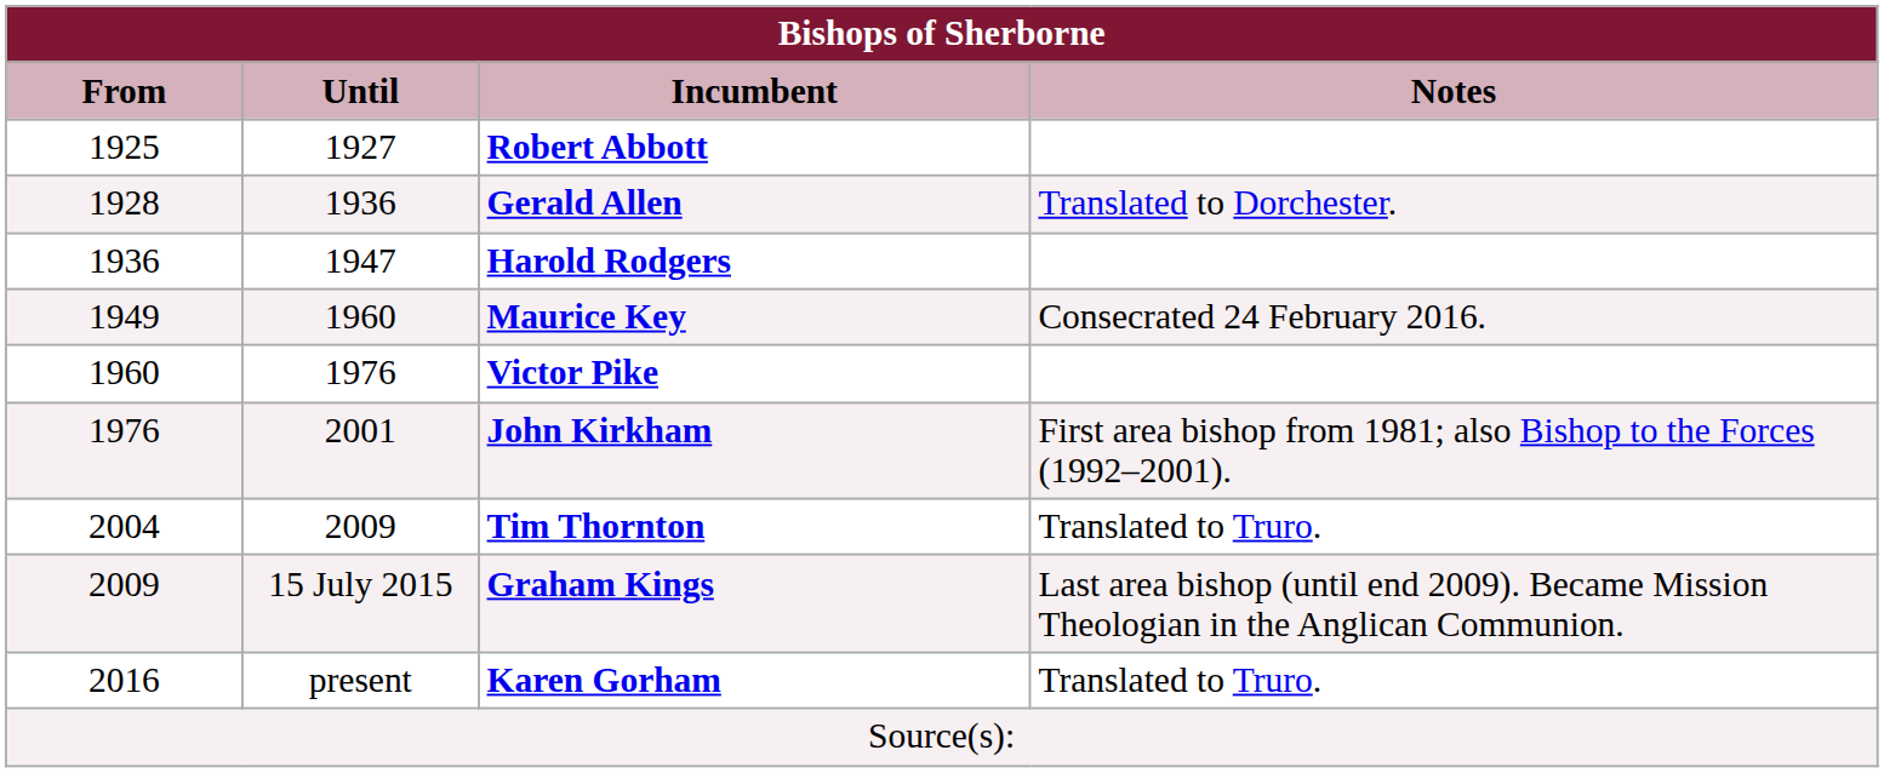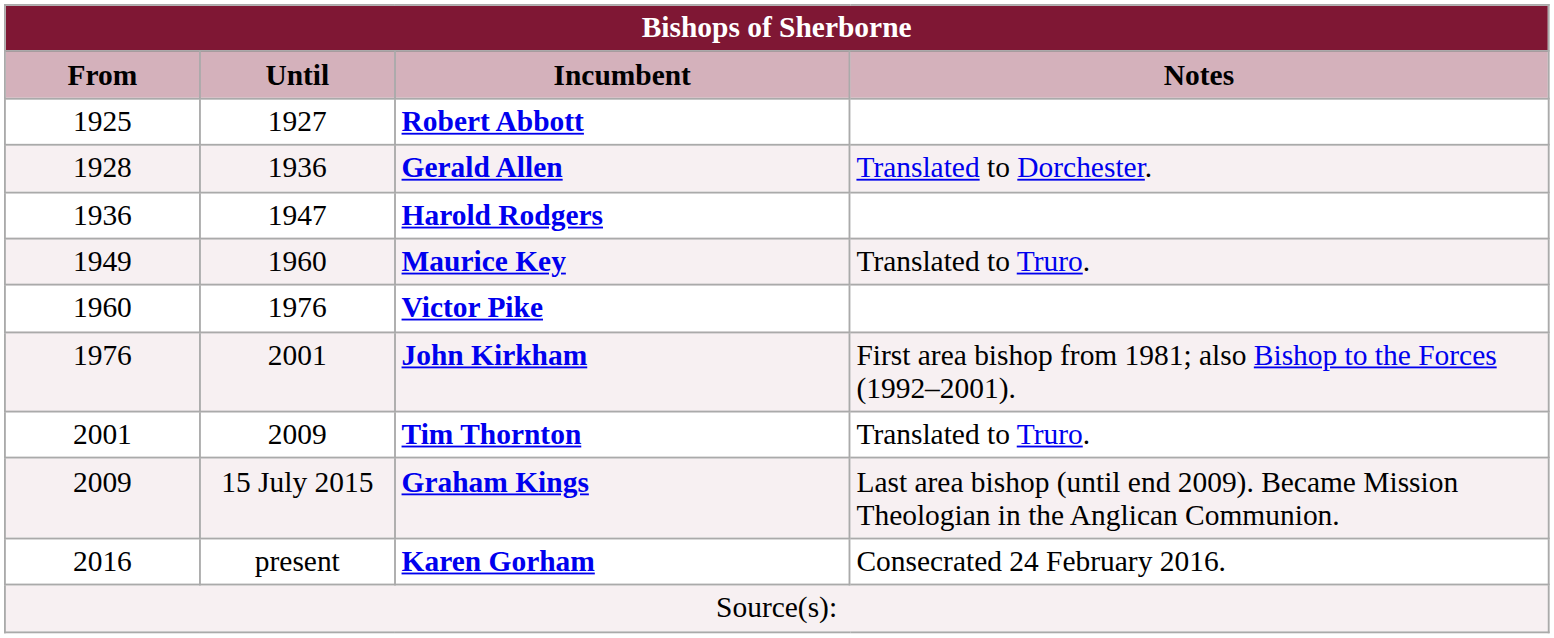Maurice Key | Notes: Consecrated 24 February 2016. -> Translated to Truro.
Tim Thornton | From: 2004 -> 2001
Karen Gorham | Notes: Translated to Truro. -> Consecrated 24 February 2016.
